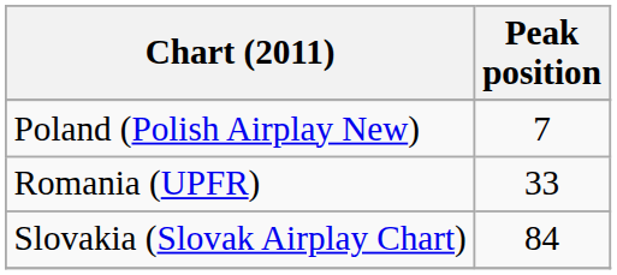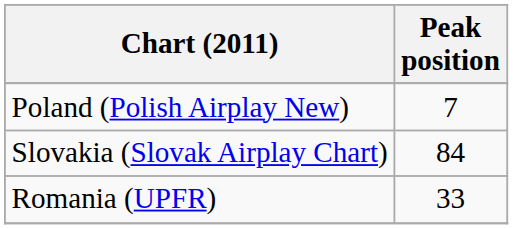rows swapped: Romania (UPFR) <-> Slovakia (Slovak Airplay Chart)
